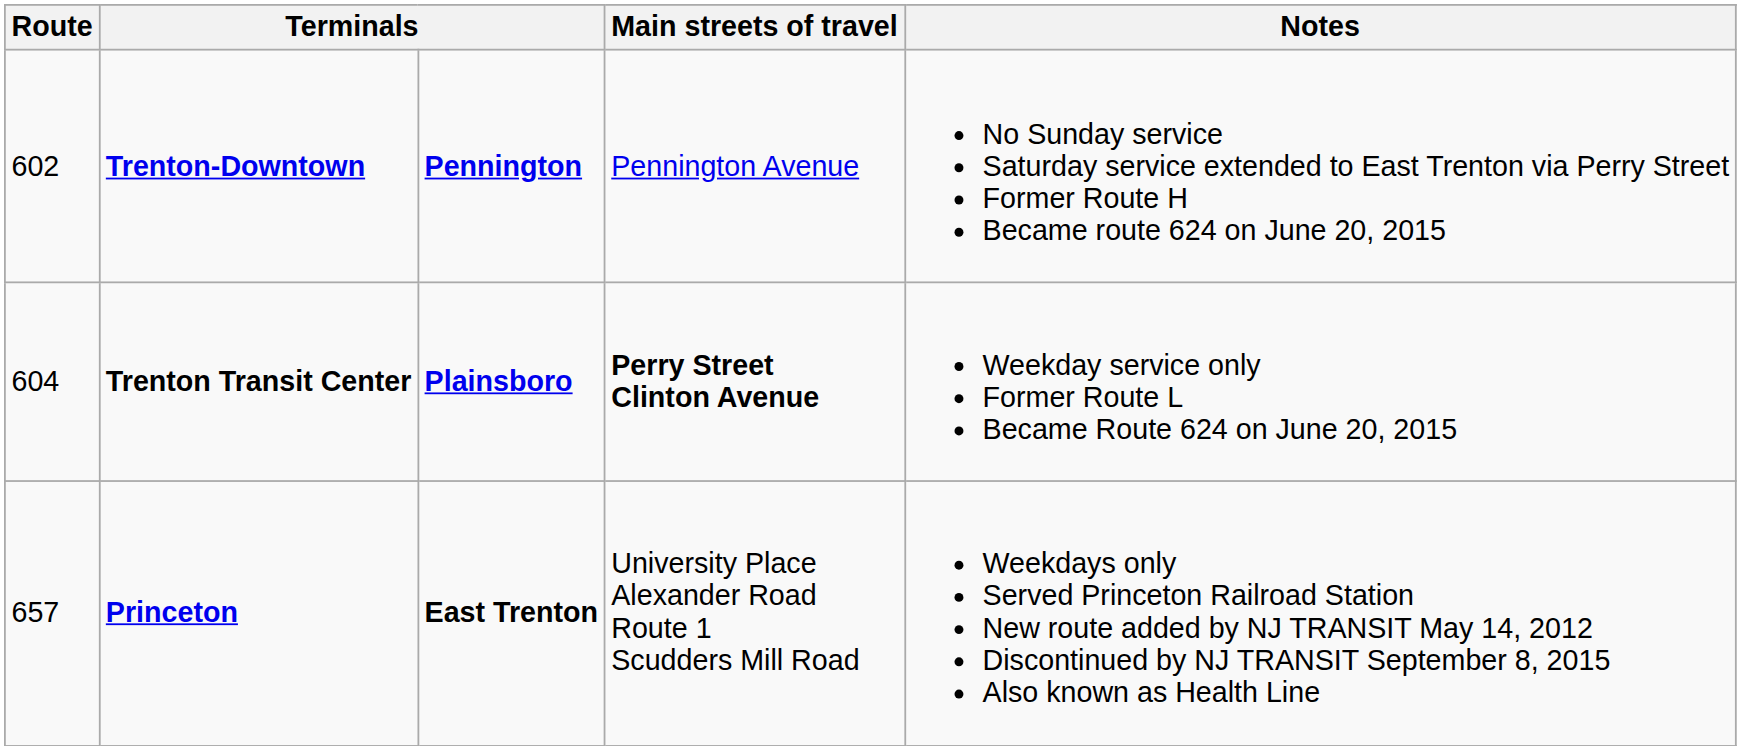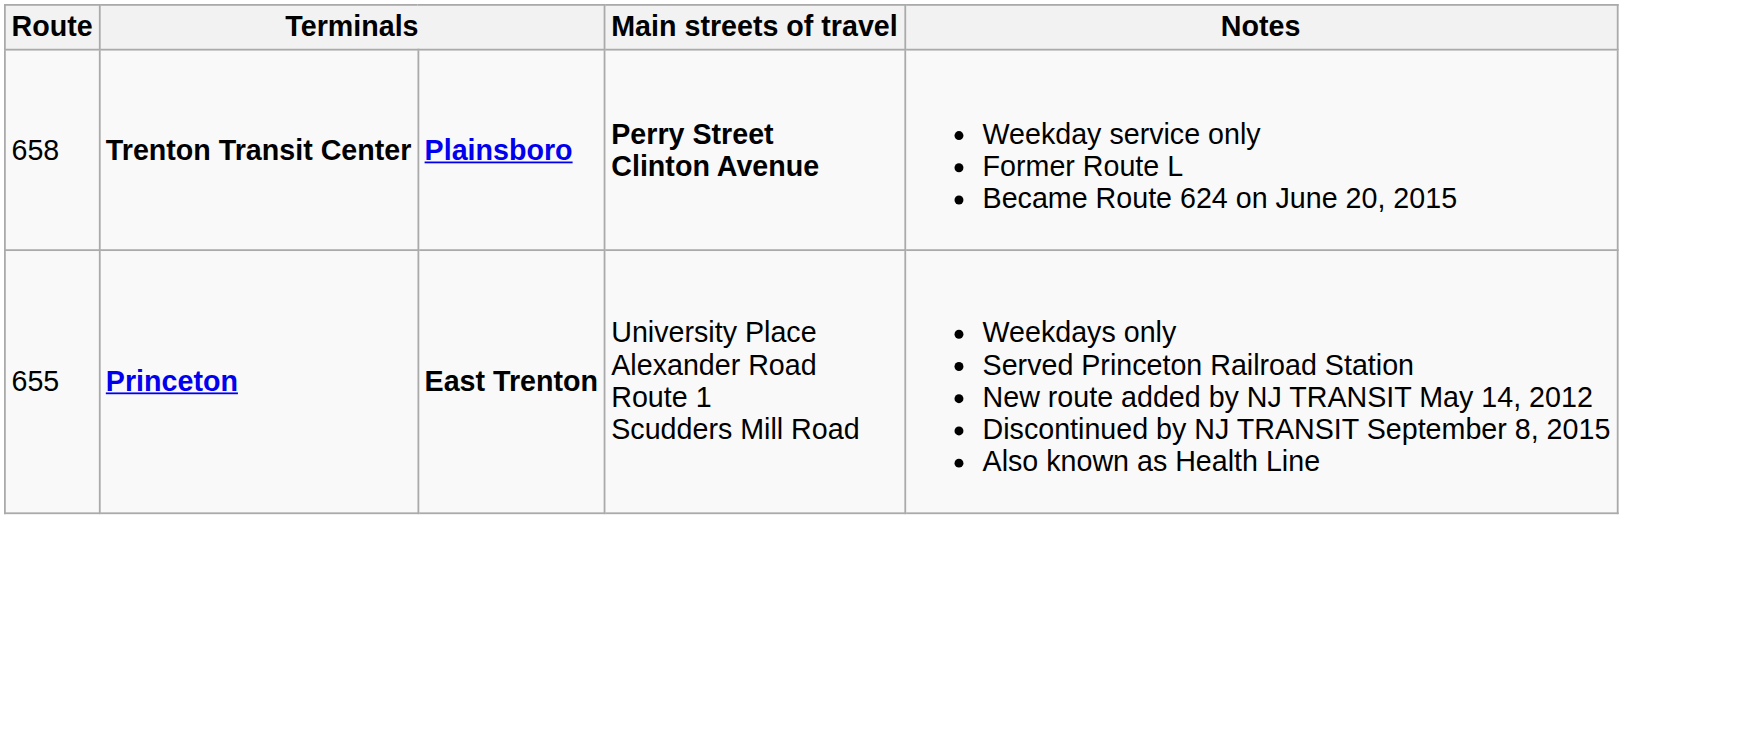- row: 602 | Trenton-Downtown | Pennington | Pennington Avenue | No Sunday service Saturday service extended to East Trenton via Perry Street Former Route H Became route 624 on June 20, 2015
Trenton Transit Center | Route: 604 -> 658
Princeton | Route: 657 -> 655
